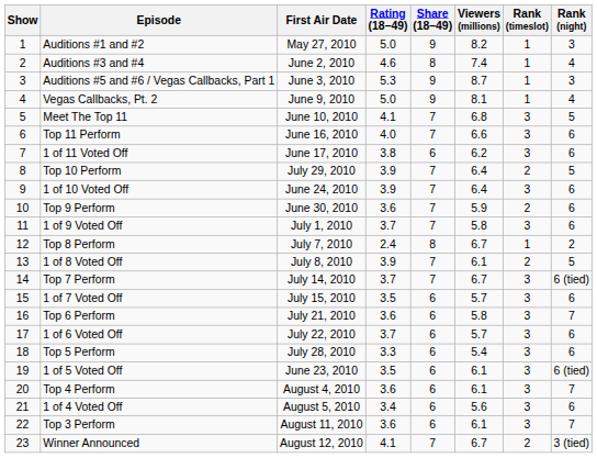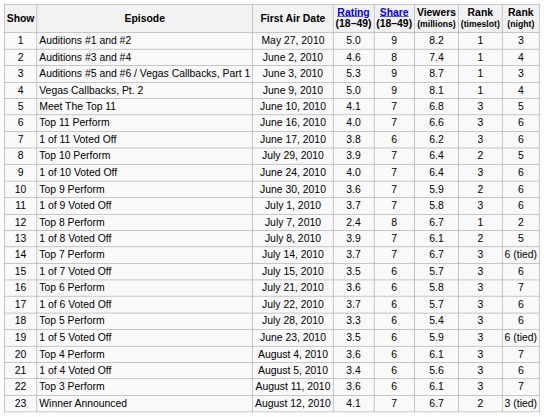1 of 10 Voted Off | Rating (18–49): 3.9 -> 4.0
1 of 5 Voted Off | Viewers (millions): 6.1 -> 5.9
